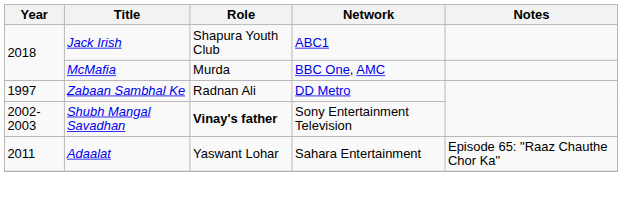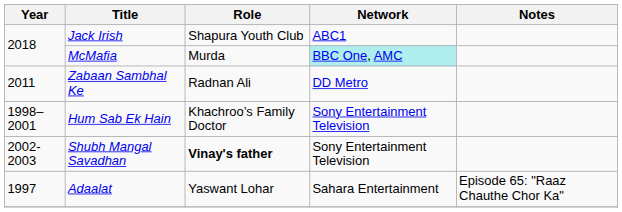McMafia | Network: no background -> paleturquoise background
Zabaan Sambhal Ke | Year: 1997 -> 2011
+ row: 1998–2001 | Hum Sab Ek Hain | Khachroo’s Family Doctor | Sony Entertainment Television
Adaalat | Year: 2011 -> 1997
